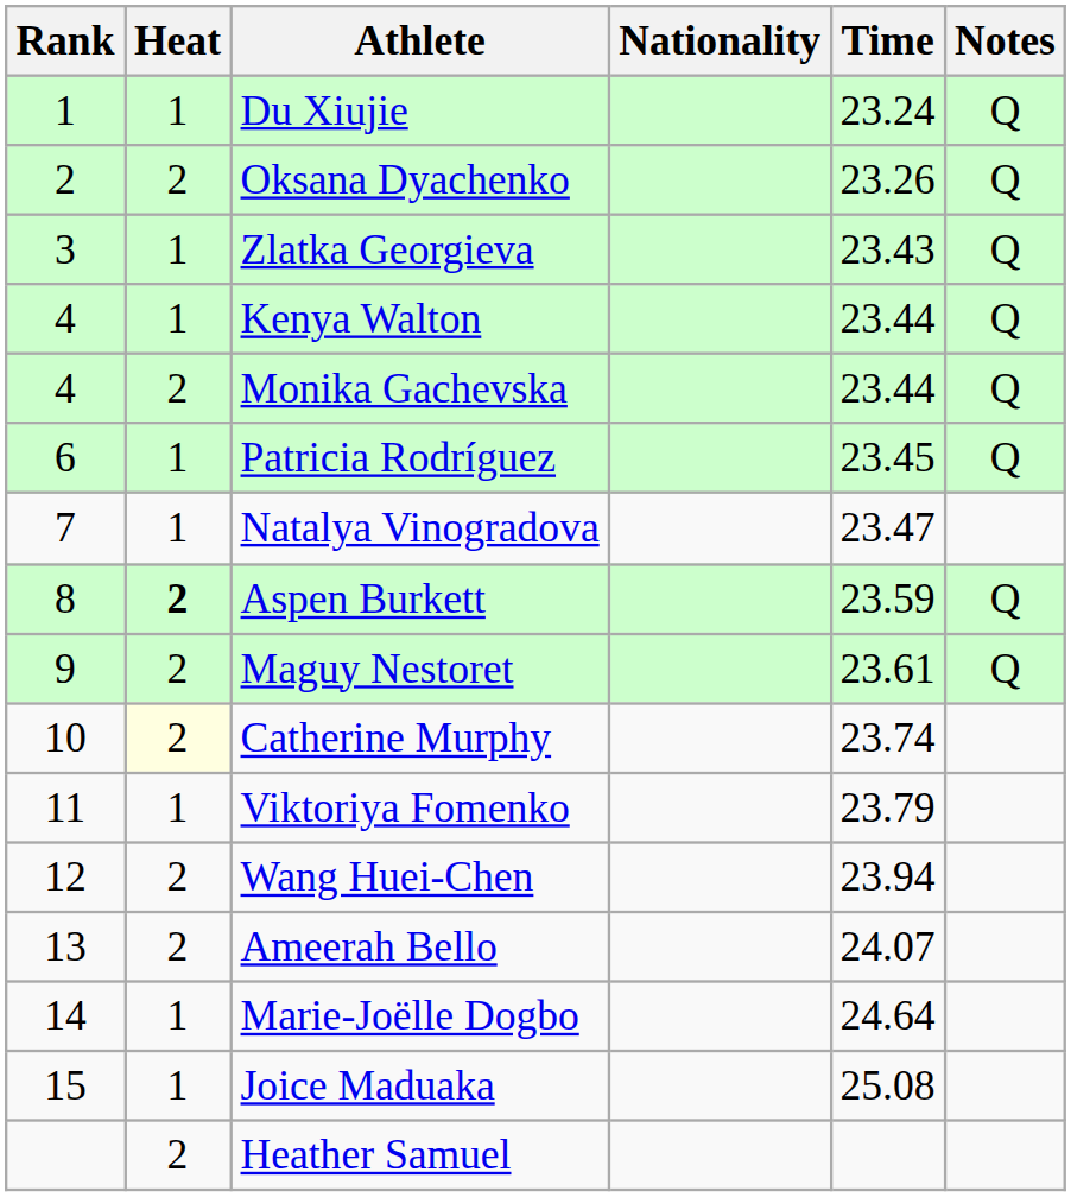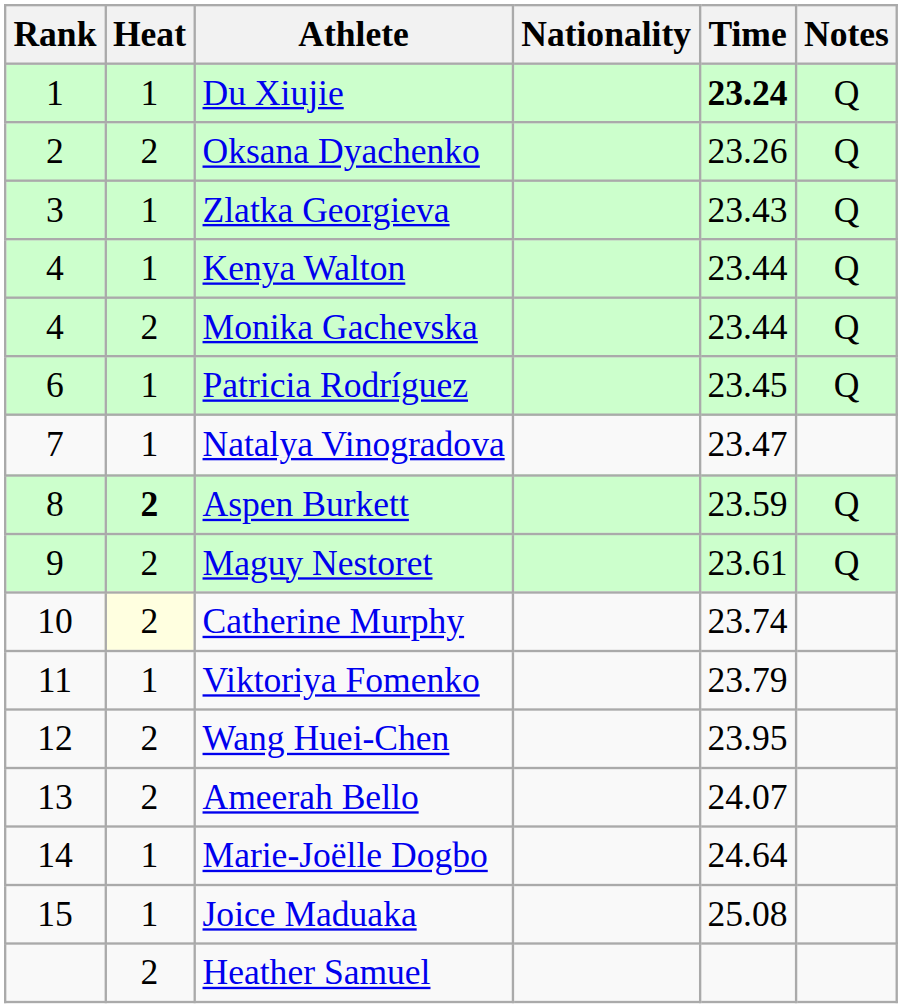Du Xiujie | Time: normal -> bold
Wang Huei-Chen | Time: 23.94 -> 23.95
